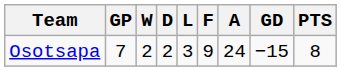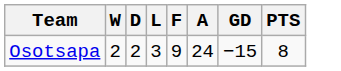- column: GP | 7
